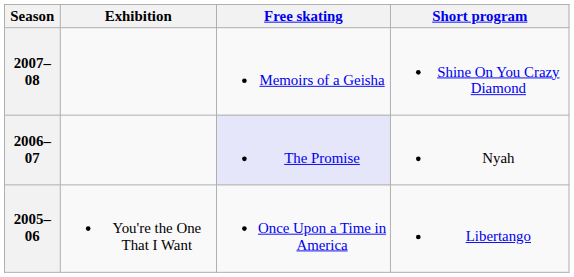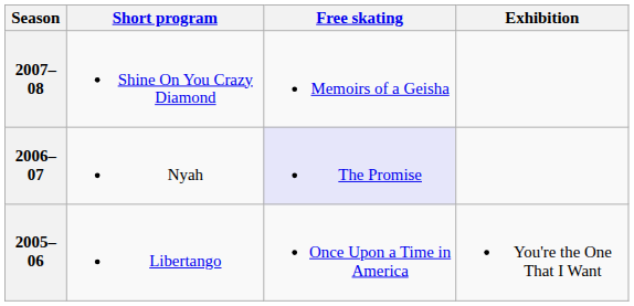columns swapped: Short program <-> Exhibition
